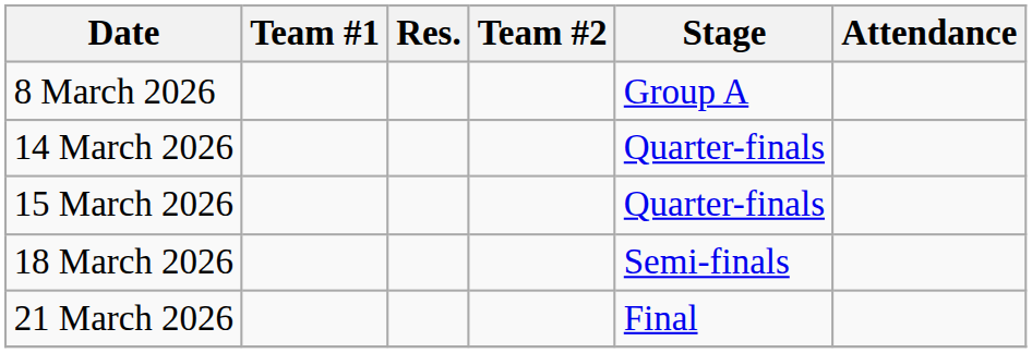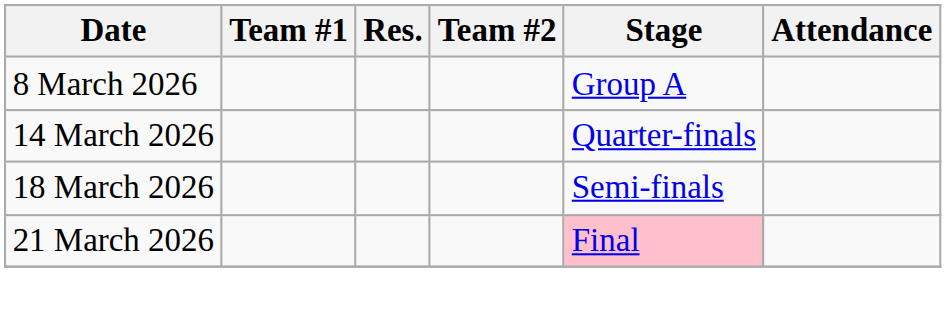- row: 15 March 2026 | Quarter-finals
21 March 2026 | Stage: no background -> pink background
